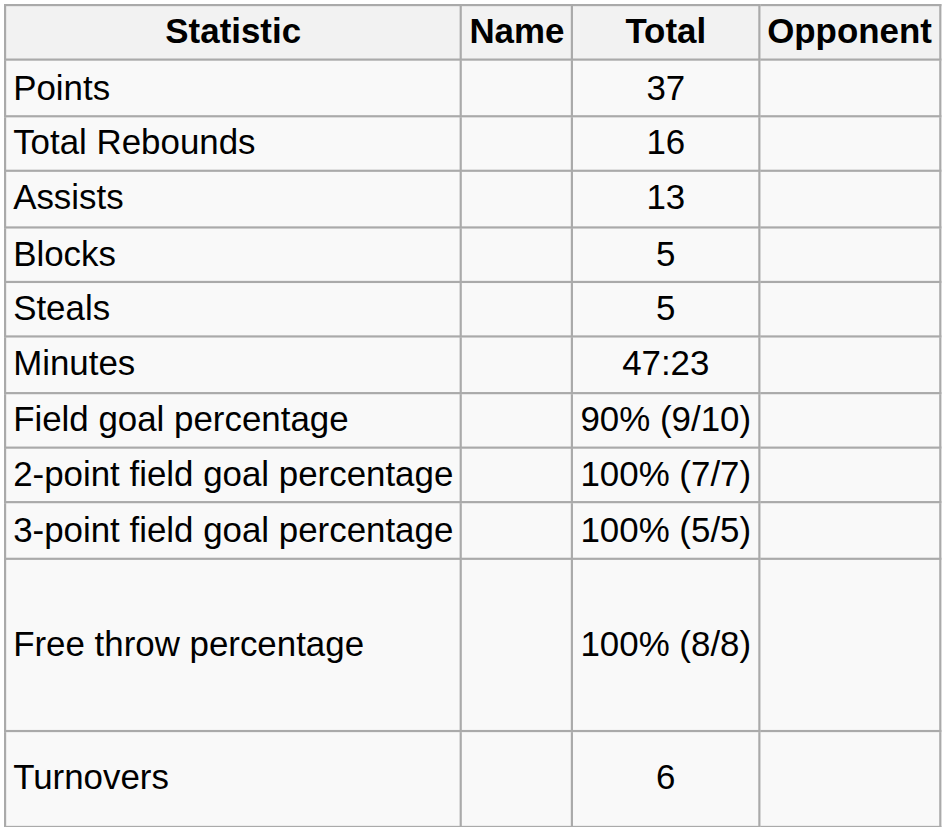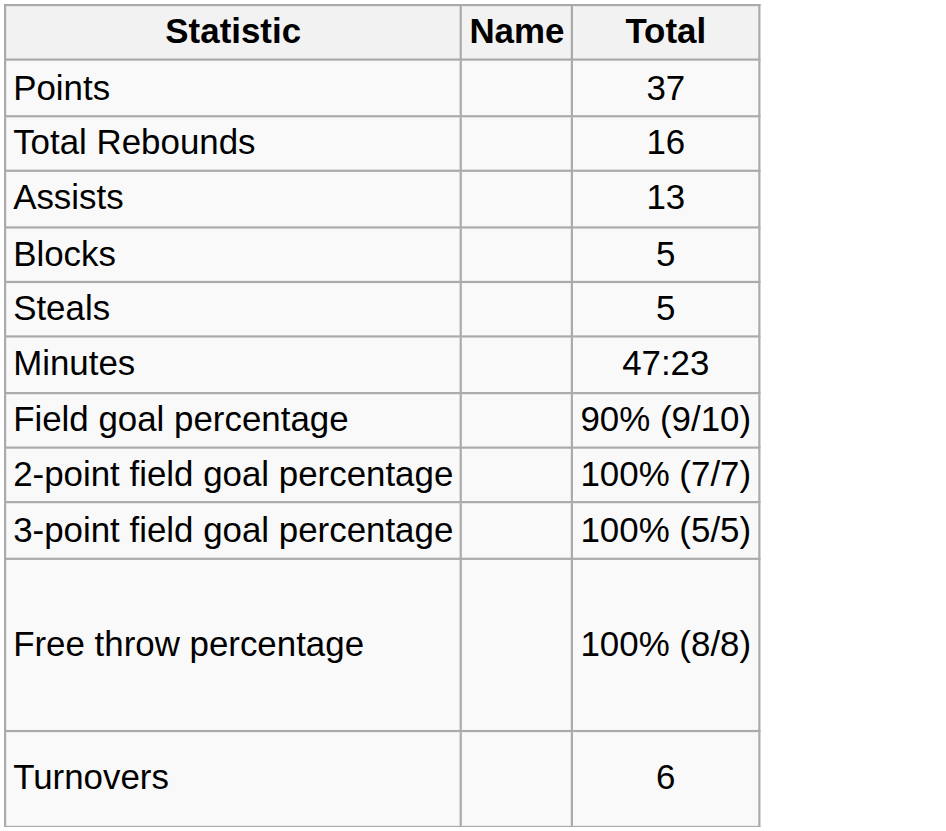- column: Opponent
